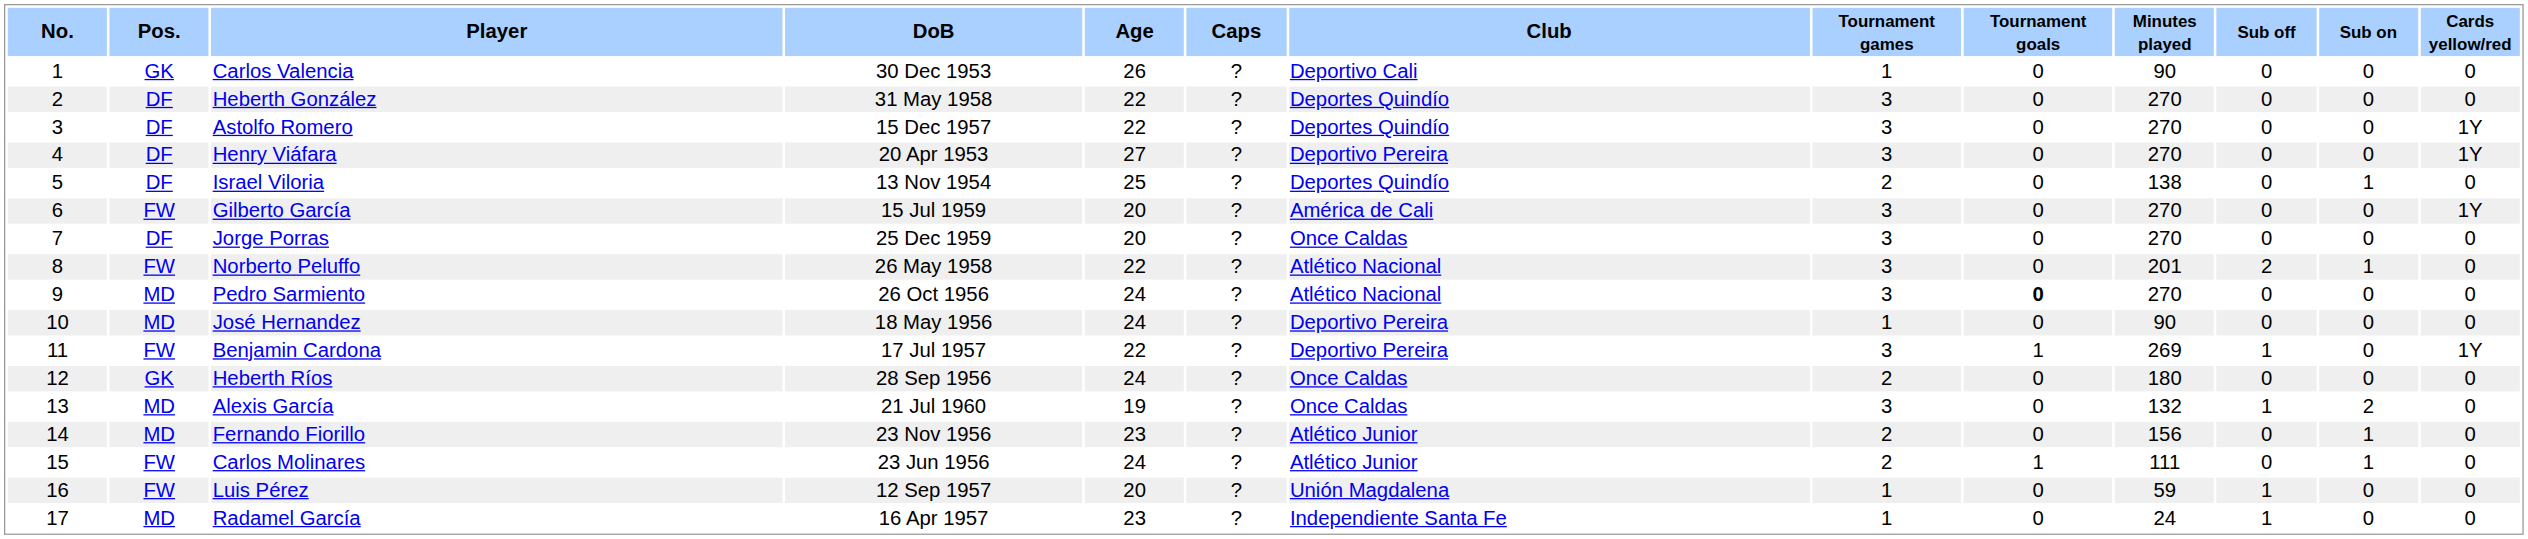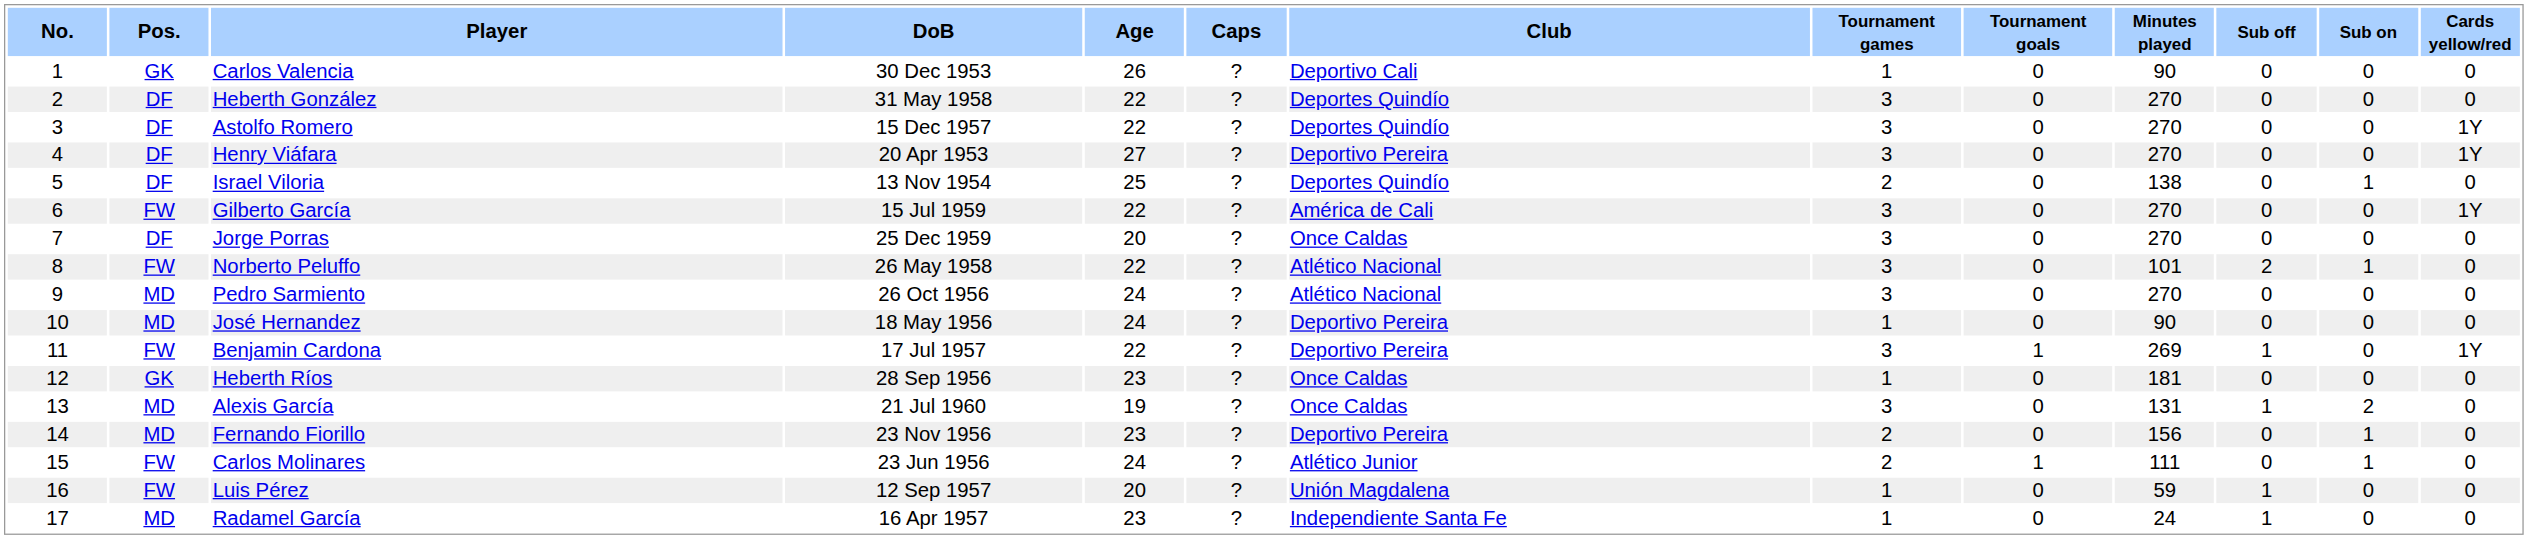Gilberto García | Age: 20 -> 22
Norberto Peluffo | Minutes played: 201 -> 101
Pedro Sarmiento | Tournament goals: bold -> normal
Heberth Ríos | Age: 24 -> 23
Heberth Ríos | Tournament games: 2 -> 1
Heberth Ríos | Minutes played: 180 -> 181
Alexis García | Minutes played: 132 -> 131
Fernando Fiorillo | Club: Atlético Junior -> Deportivo Pereira
